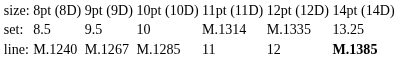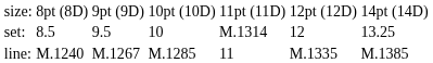set: | column 6: M.1335 -> 12
line: | column 6: 12 -> M.1335
line: | column 7: bold -> normal
